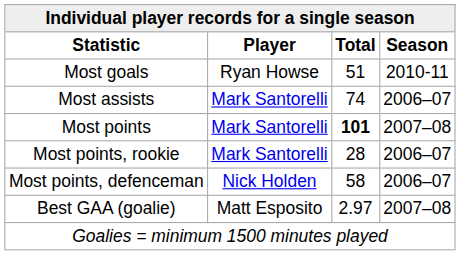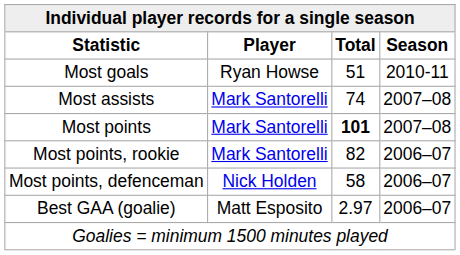Most assists | Season: 2006–07 -> 2007–08
Most points, rookie | Total: 28 -> 82
Best GAA (goalie) | Season: 2007–08 -> 2006–07
